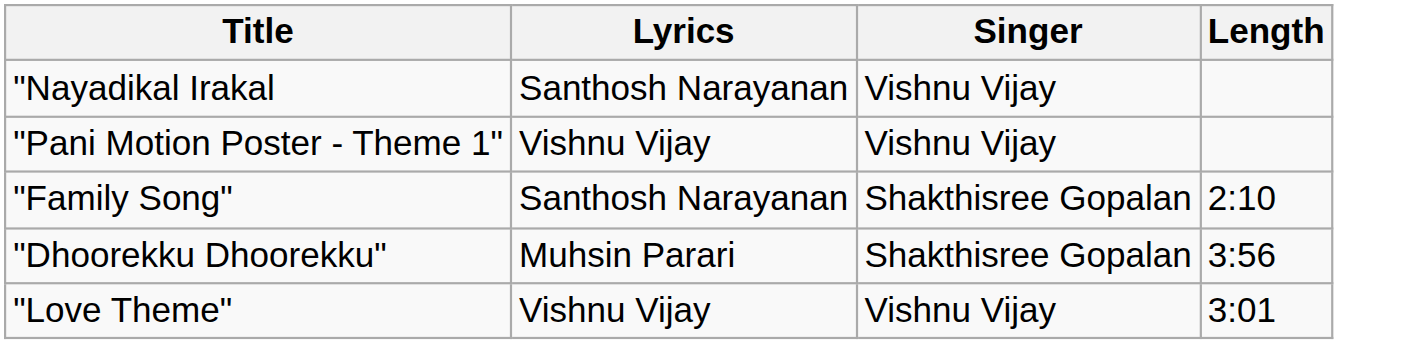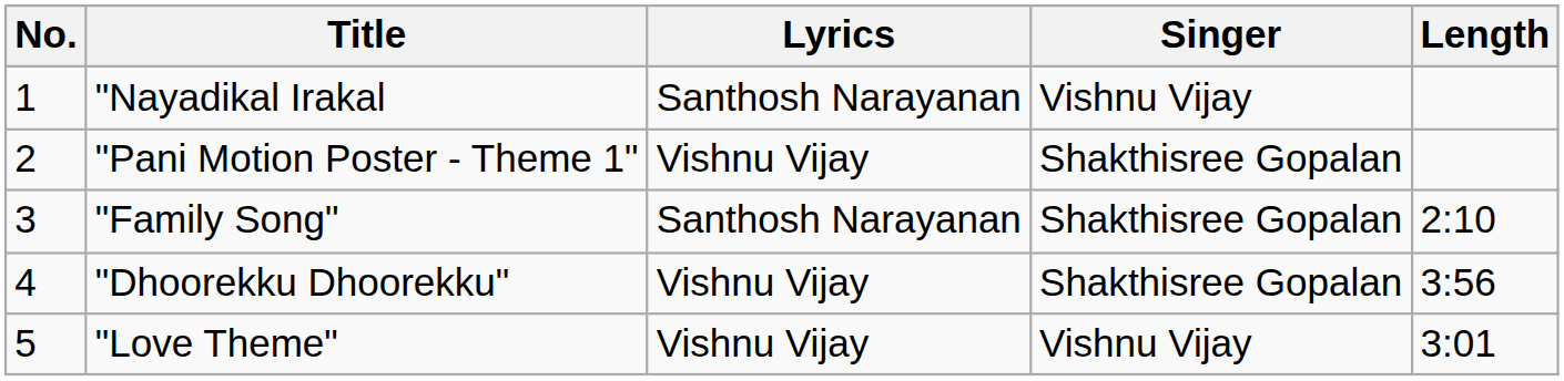+ column: No. | 1 | 2 | 3 | 4 | 5
"Pani Motion Poster - Theme 1" | Singer: Vishnu Vijay -> Shakthisree Gopalan
"Dhoorekku Dhoorekku" | Lyrics: Muhsin Parari -> Vishnu Vijay
